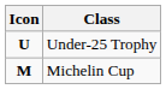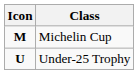rows swapped: Michelin Cup <-> Under-25 Trophy
